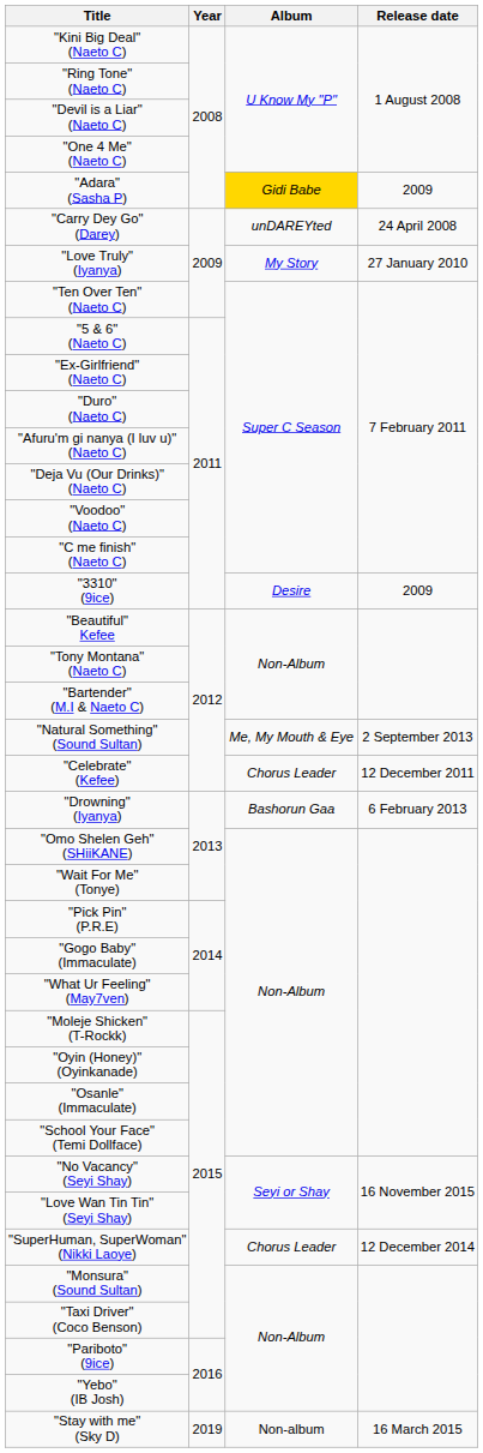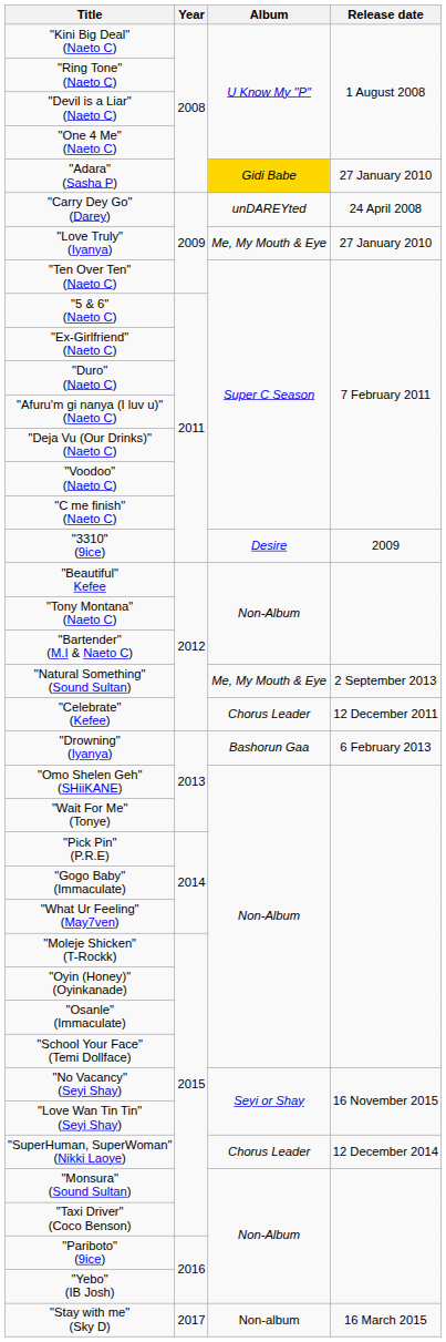"Adara" (Sasha P) | Release date: 2009 -> 27 January 2010
"Love Truly" (Iyanya) | Album: My Story -> Me, My Mouth & Eye
"Stay with me" (Sky D) | Year: 2019 -> 2017
